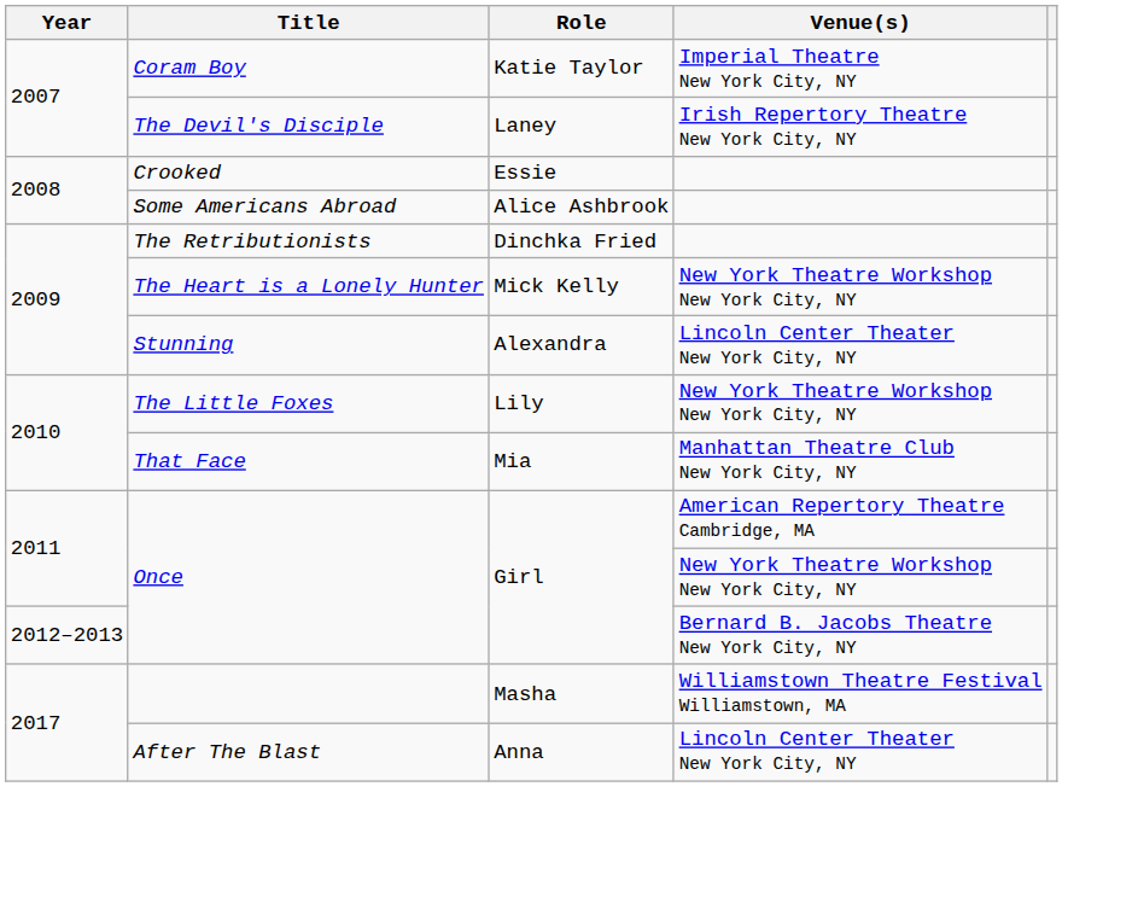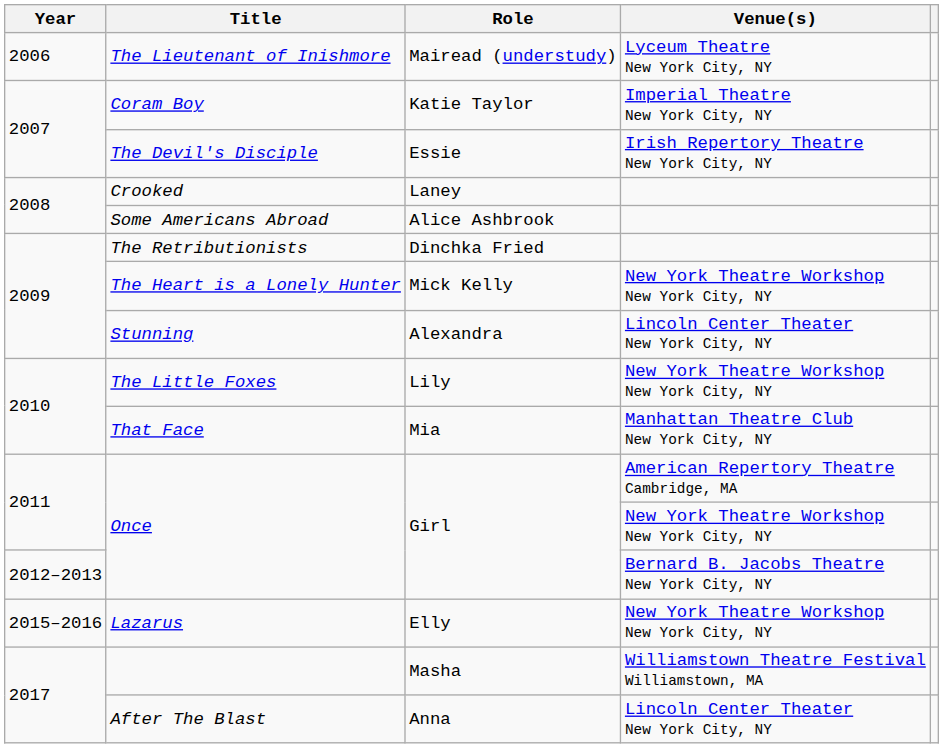+ row: 2006 | The Lieutenant of Inishmore | Mairead (understudy) | Lyceum Theatre New York City, NY
The Devil's Disciple | Role: Laney -> Essie
Crooked | Role: Essie -> Laney
+ row: 2015–2016 | Lazarus | Elly | New York Theatre Workshop New York City, NY
